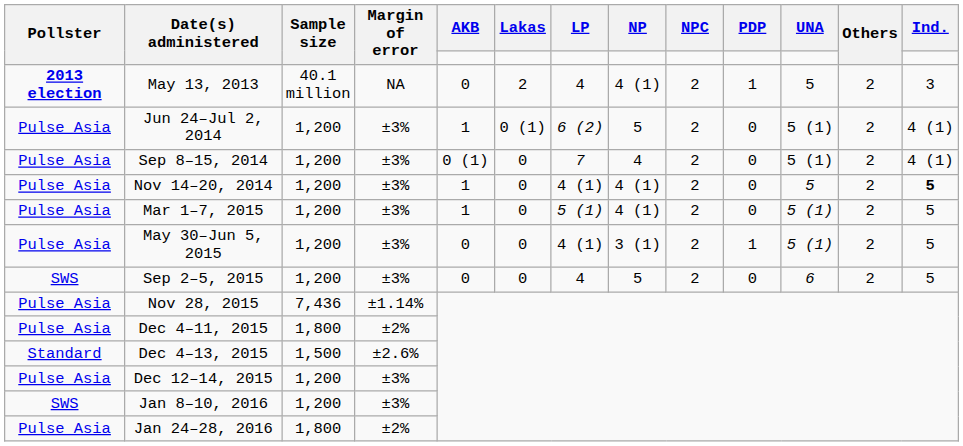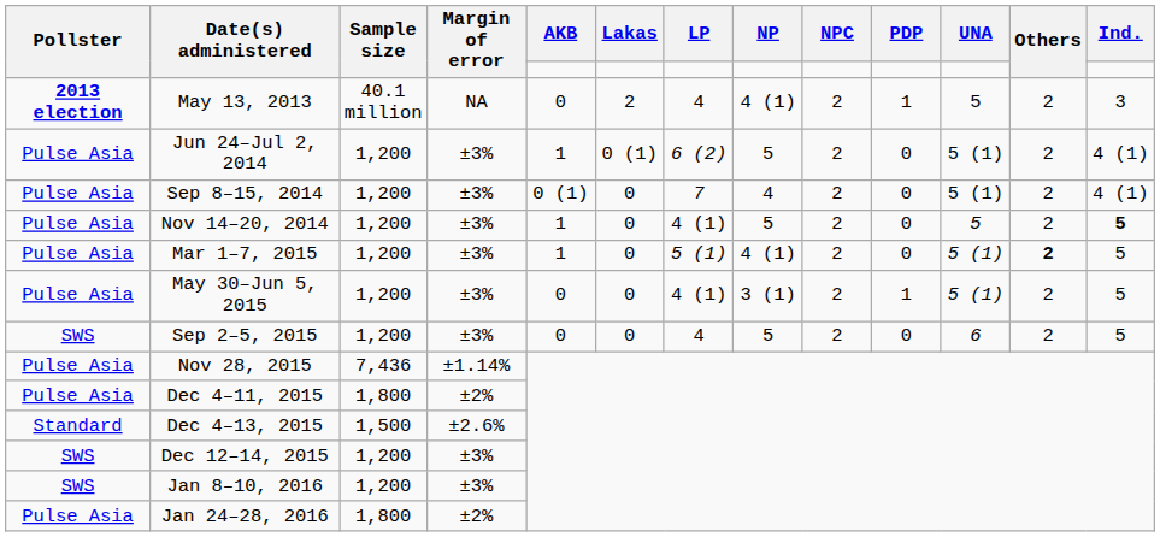Nov 14–20, 2014 | NP: 4 (1) -> 5
Mar 1–7, 2015 | Others: normal -> bold
Dec 12–14, 2015 | Pollster: Pulse Asia -> SWS
